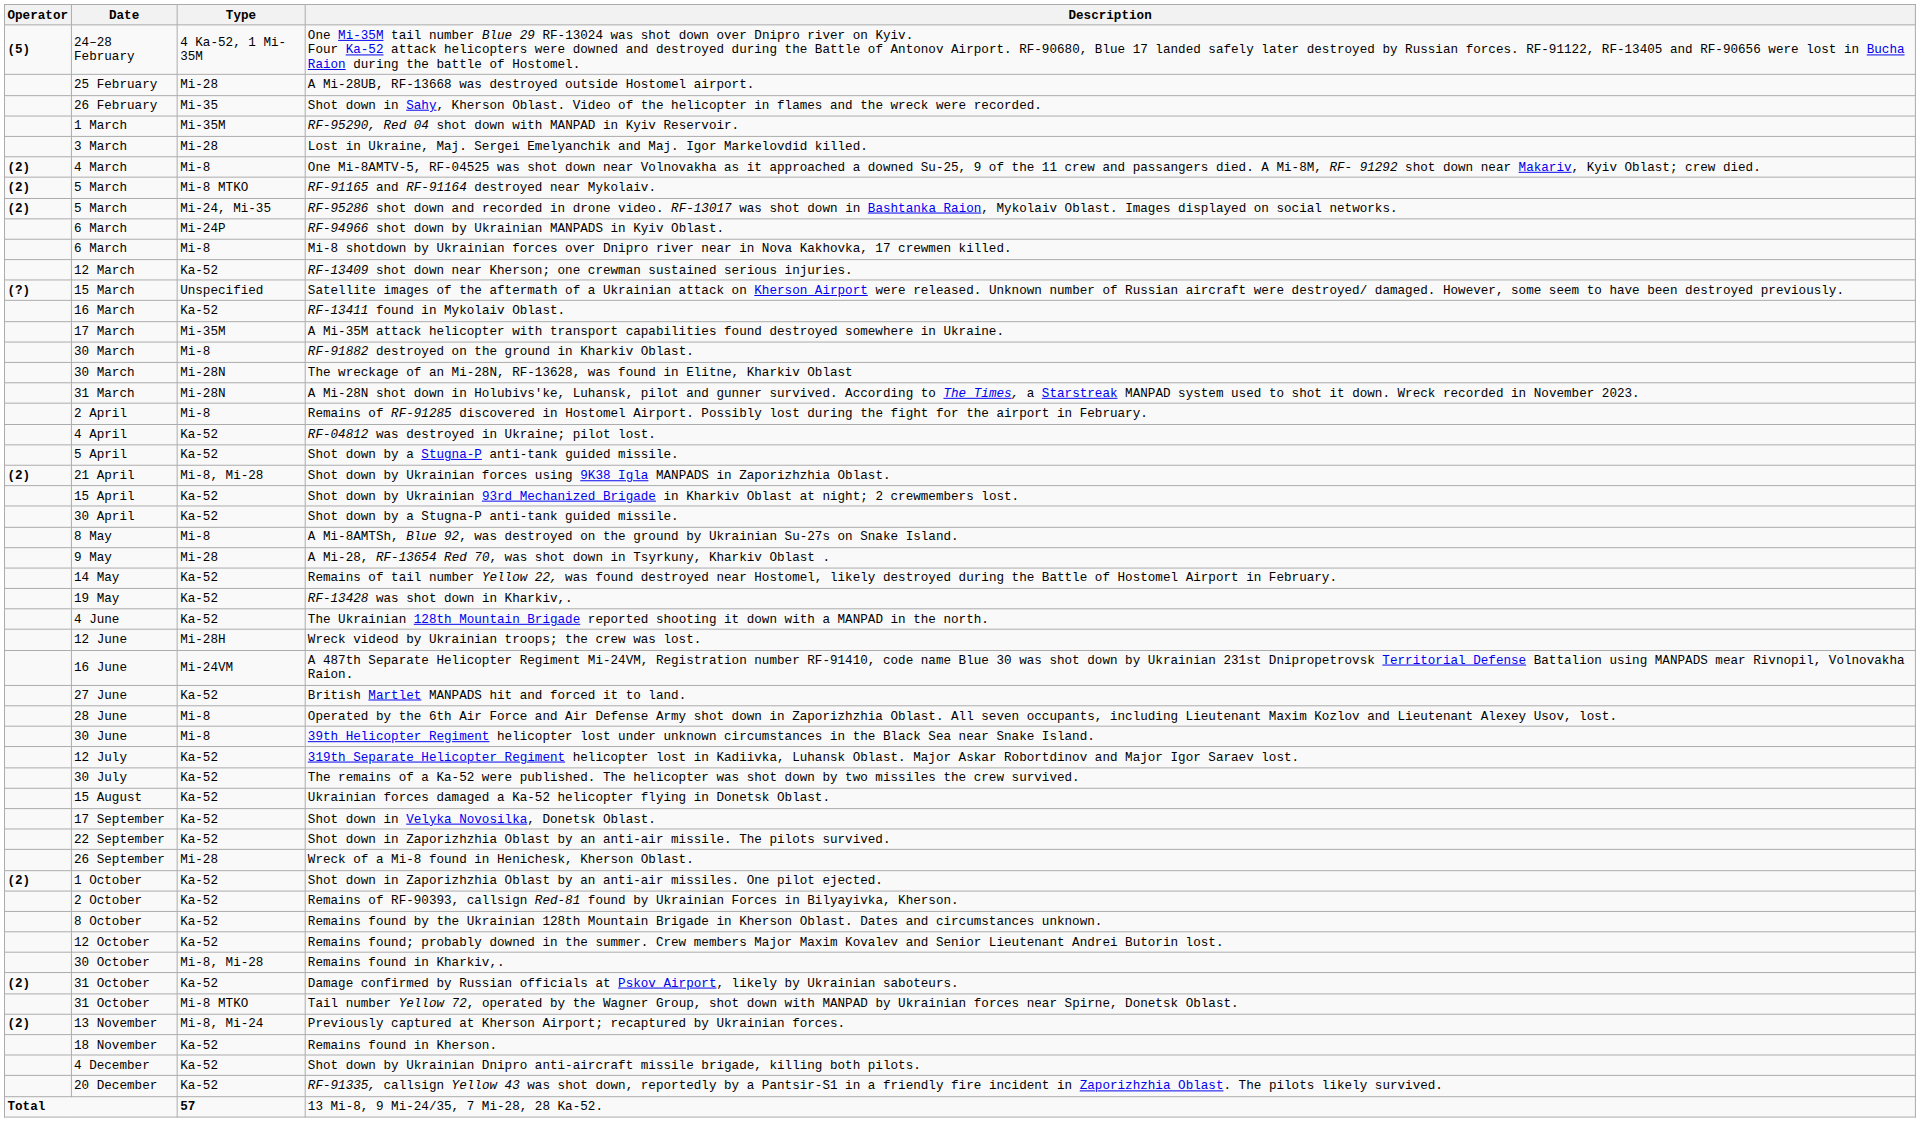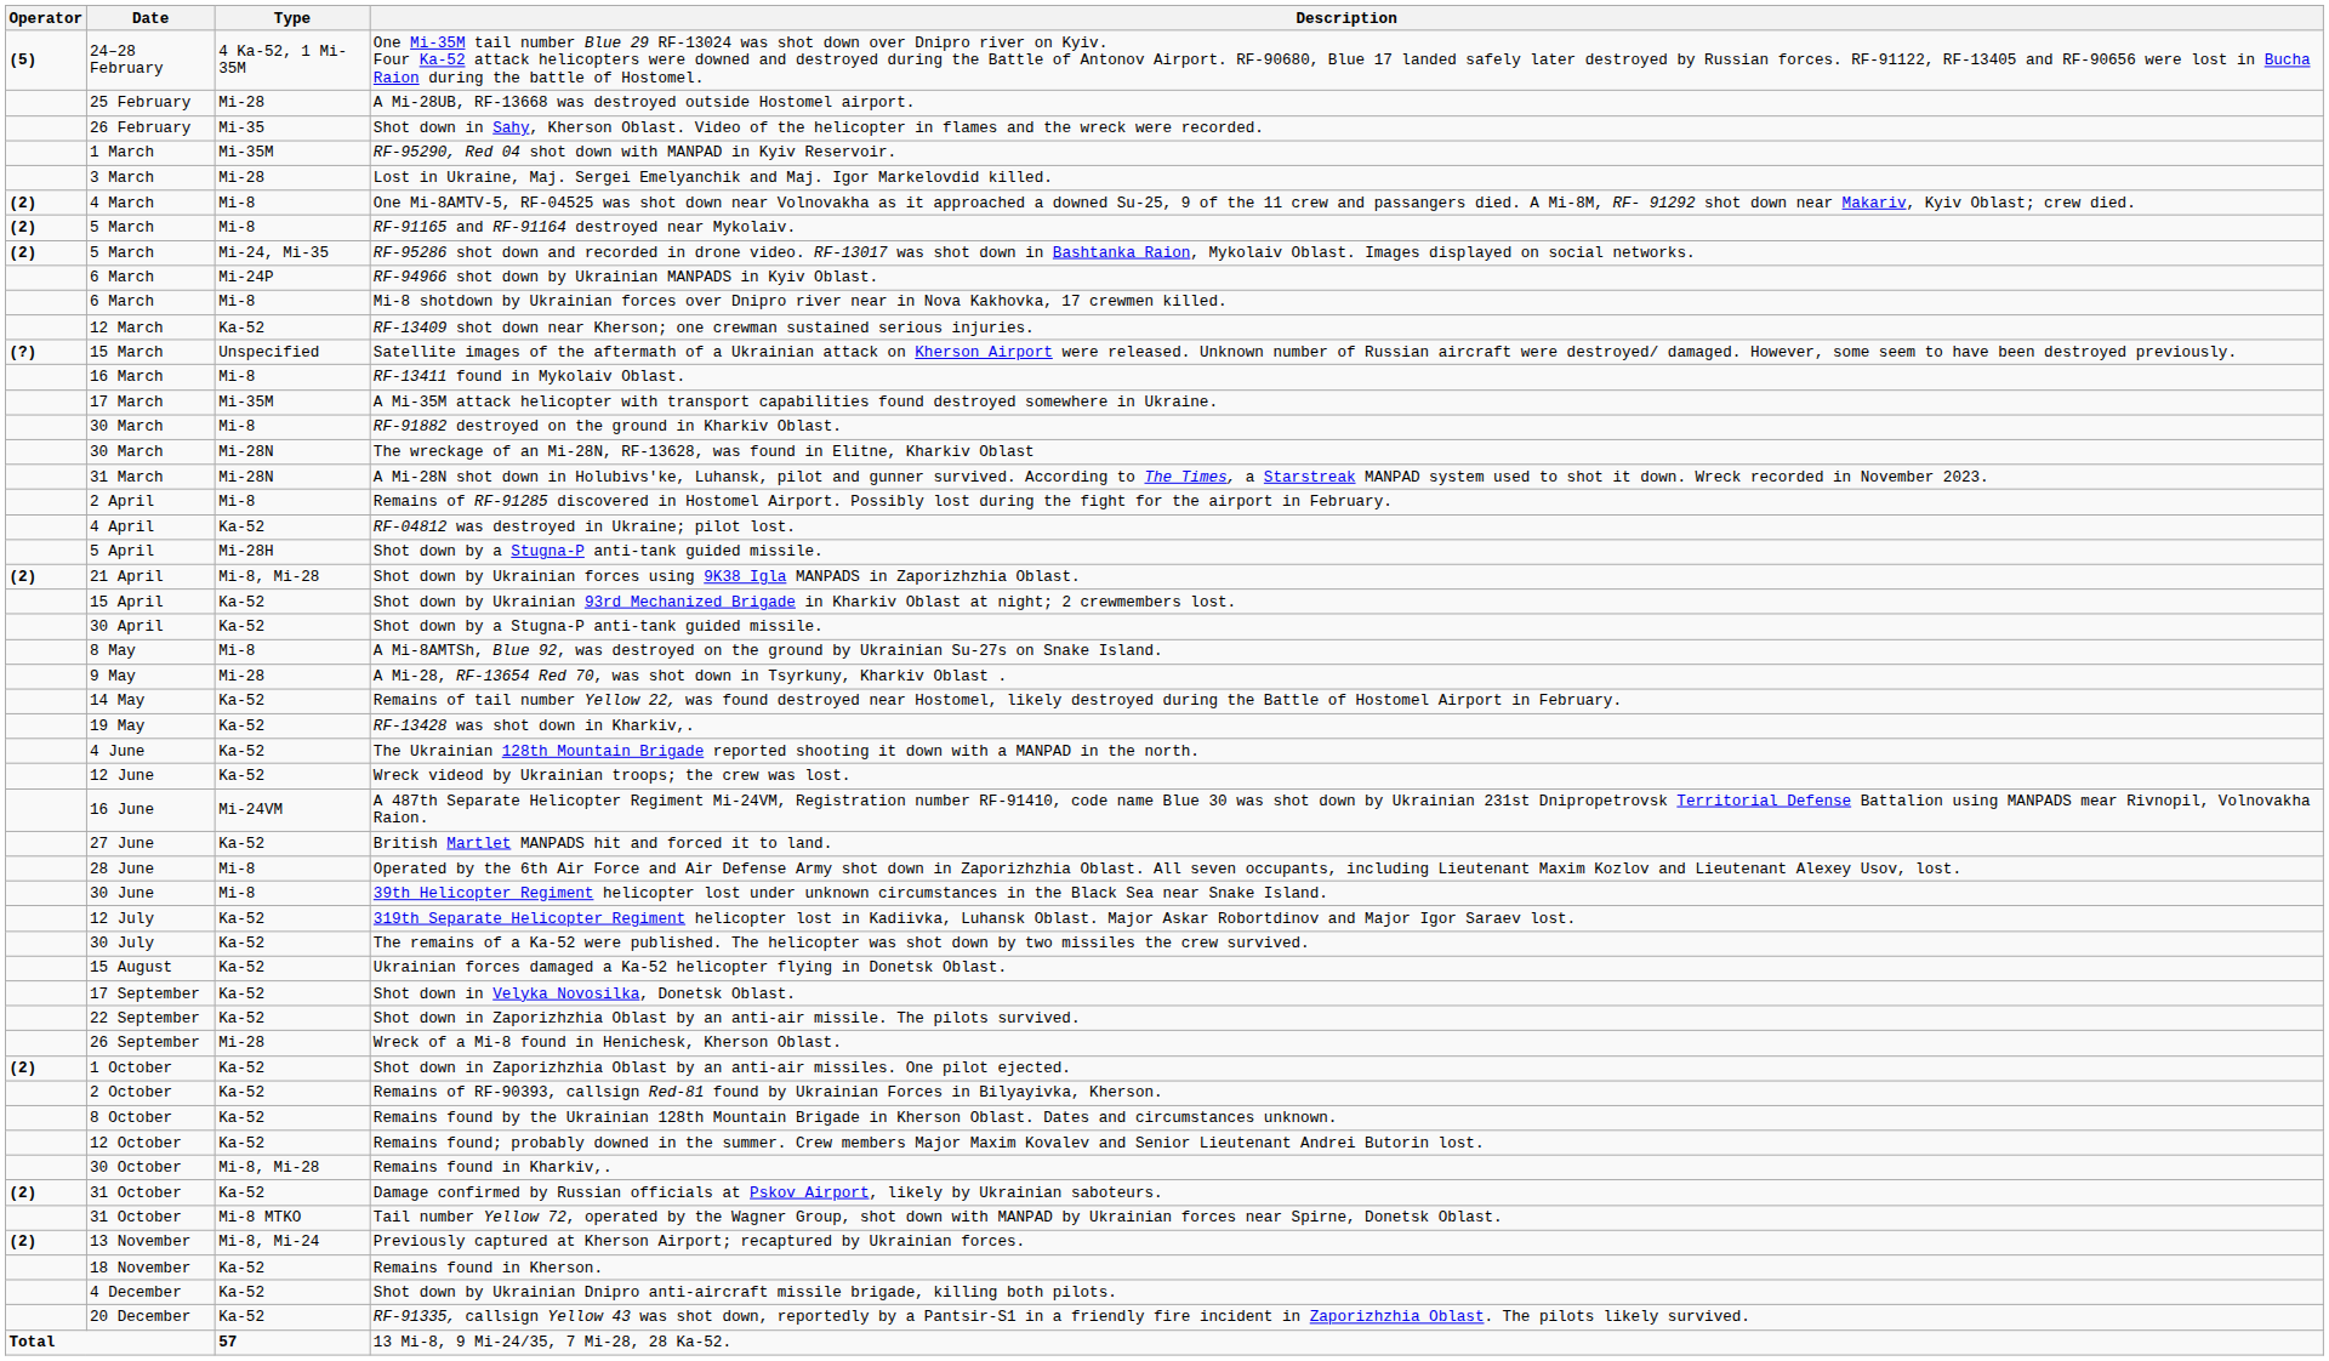RF-91165 and RF-91164 destroyed near Mykolaiv. | Type: Mi-8 MTKO -> Mi-8
RF-13411 found in Mykolaiv Oblast. | Type: Ka-52 -> Mi-8
5 April / Shot down by a Stugna-P anti-tank guided missile. | Type: Ka-52 -> Mi-28H
Wreck videod by Ukrainian troops; the crew was lost. | Type: Mi-28H -> Ka-52
